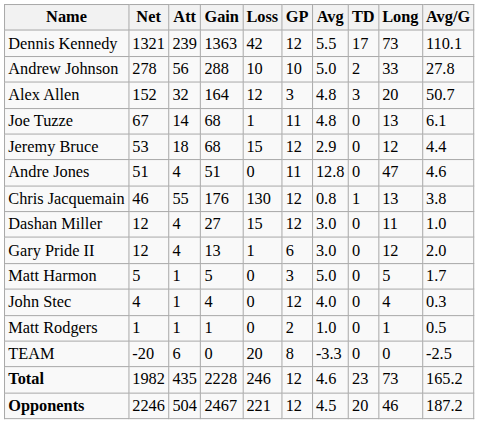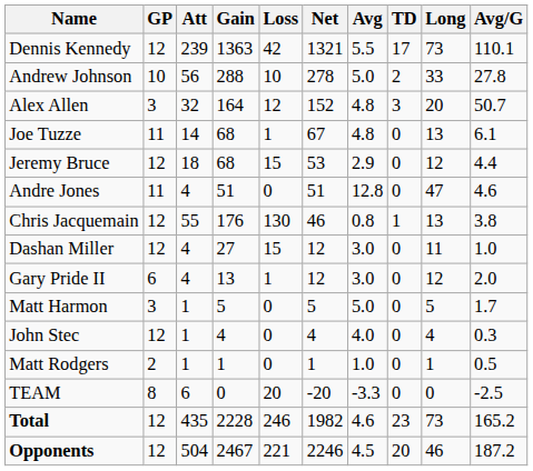columns swapped: GP <-> Net
